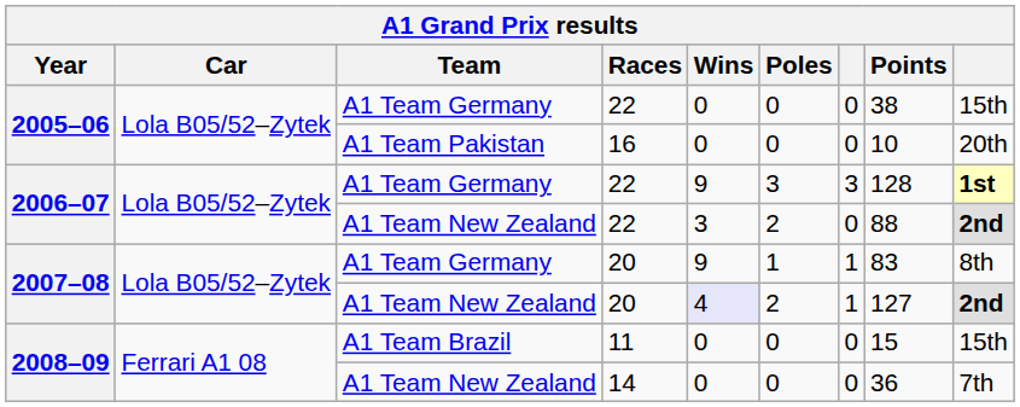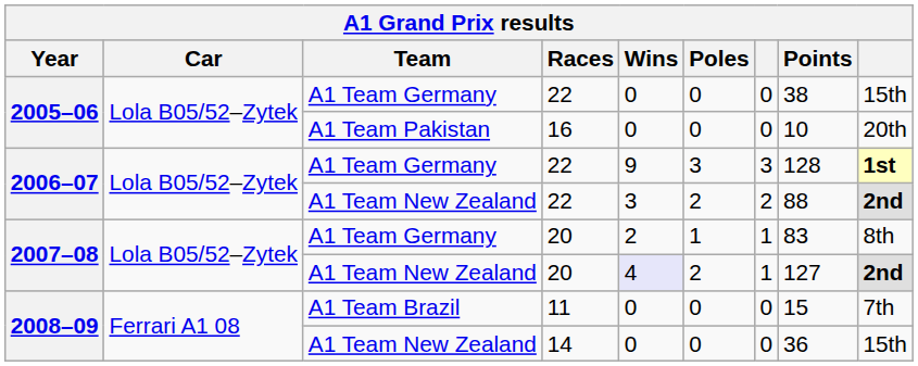A1 Team New Zealand / 22 | column 7: 0 -> 2
A1 Team Germany / 20 | Wins: 9 -> 2
11 | column 9: 15th -> 7th
14 | column 9: 7th -> 15th
